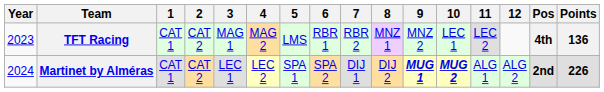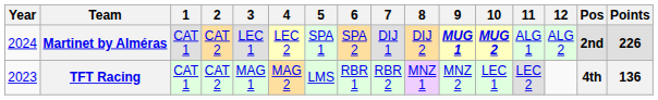rows swapped: TFT Racing <-> Martinet by Alméras
